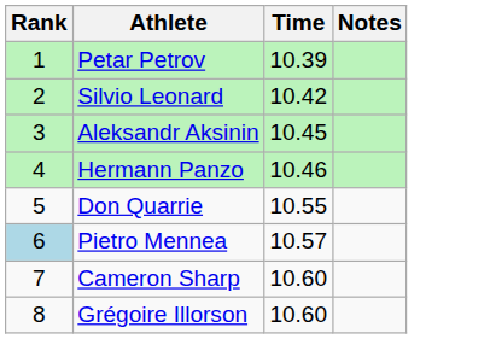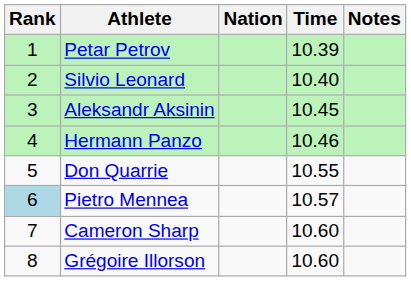+ column: Nation
Silvio Leonard | Time: 10.42 -> 10.40
